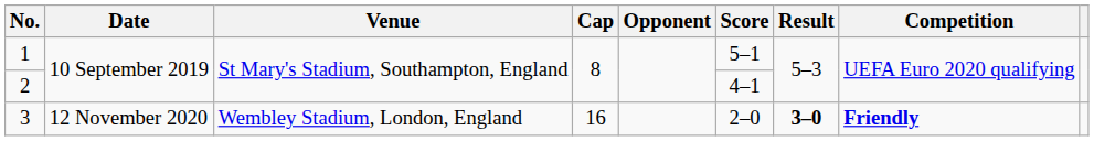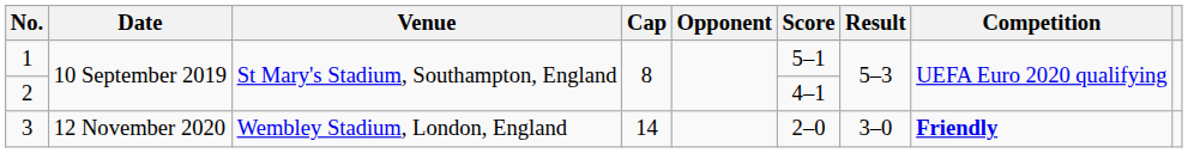3 | Cap: 16 -> 14
3 | Result: bold -> normal
